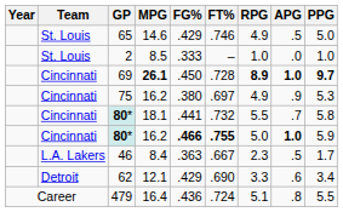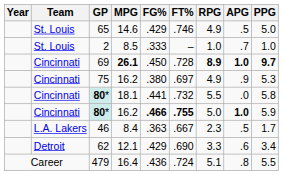2 | APG: .0 -> .7
80* / 18.1 | APG: .7 -> .0
